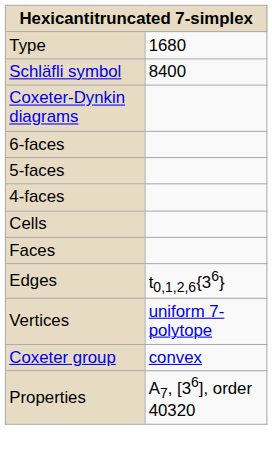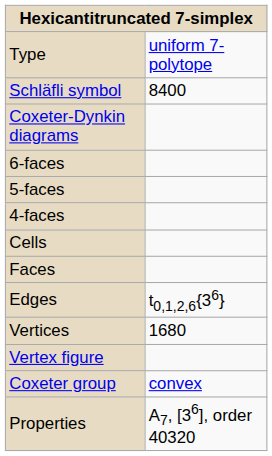Type | column 2: 1680 -> uniform 7-polytope
Vertices | column 2: uniform 7-polytope -> 1680
+ row: Vertex figure
